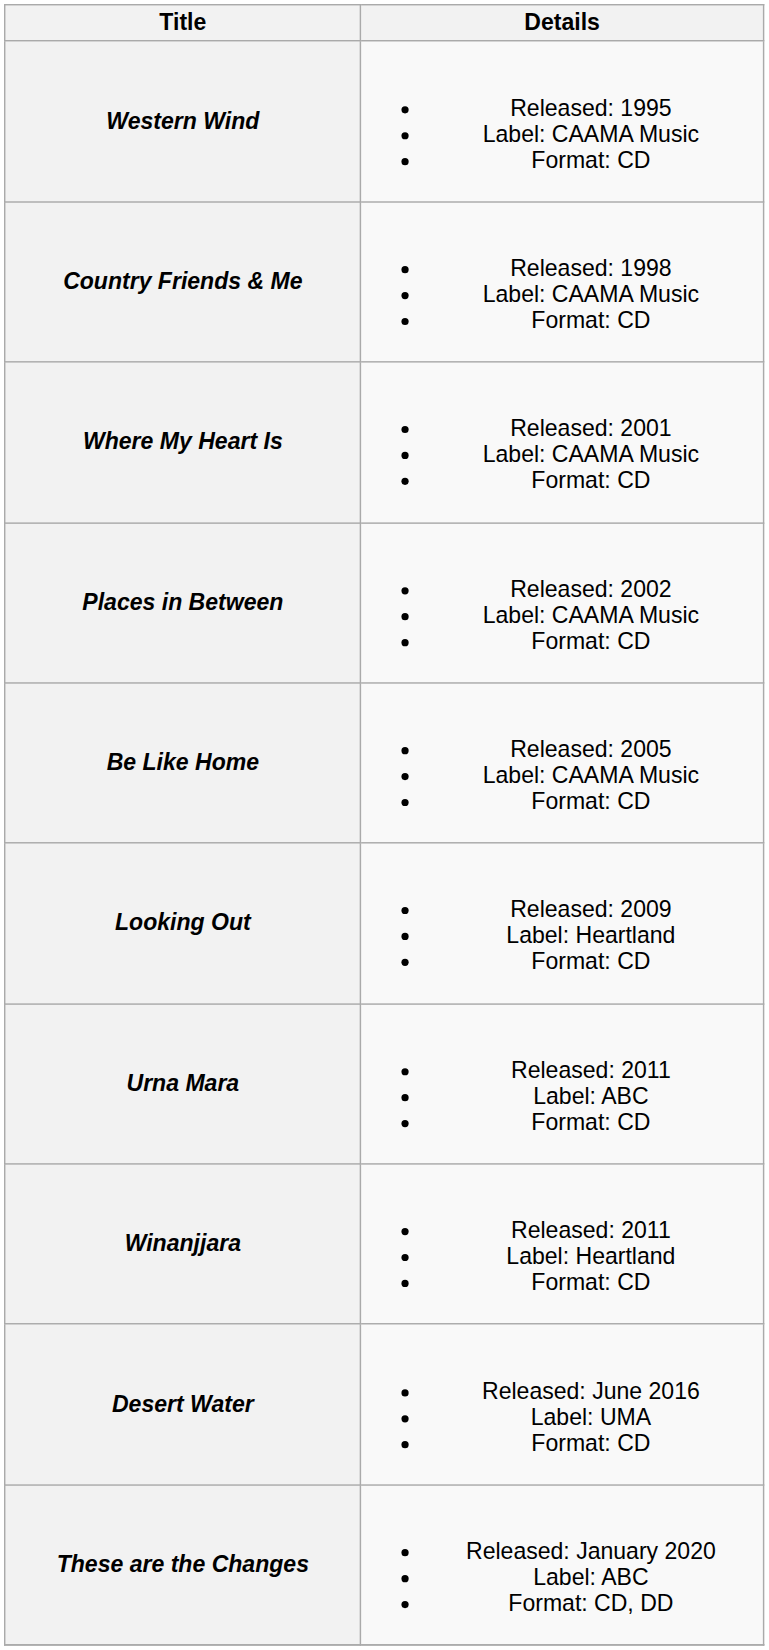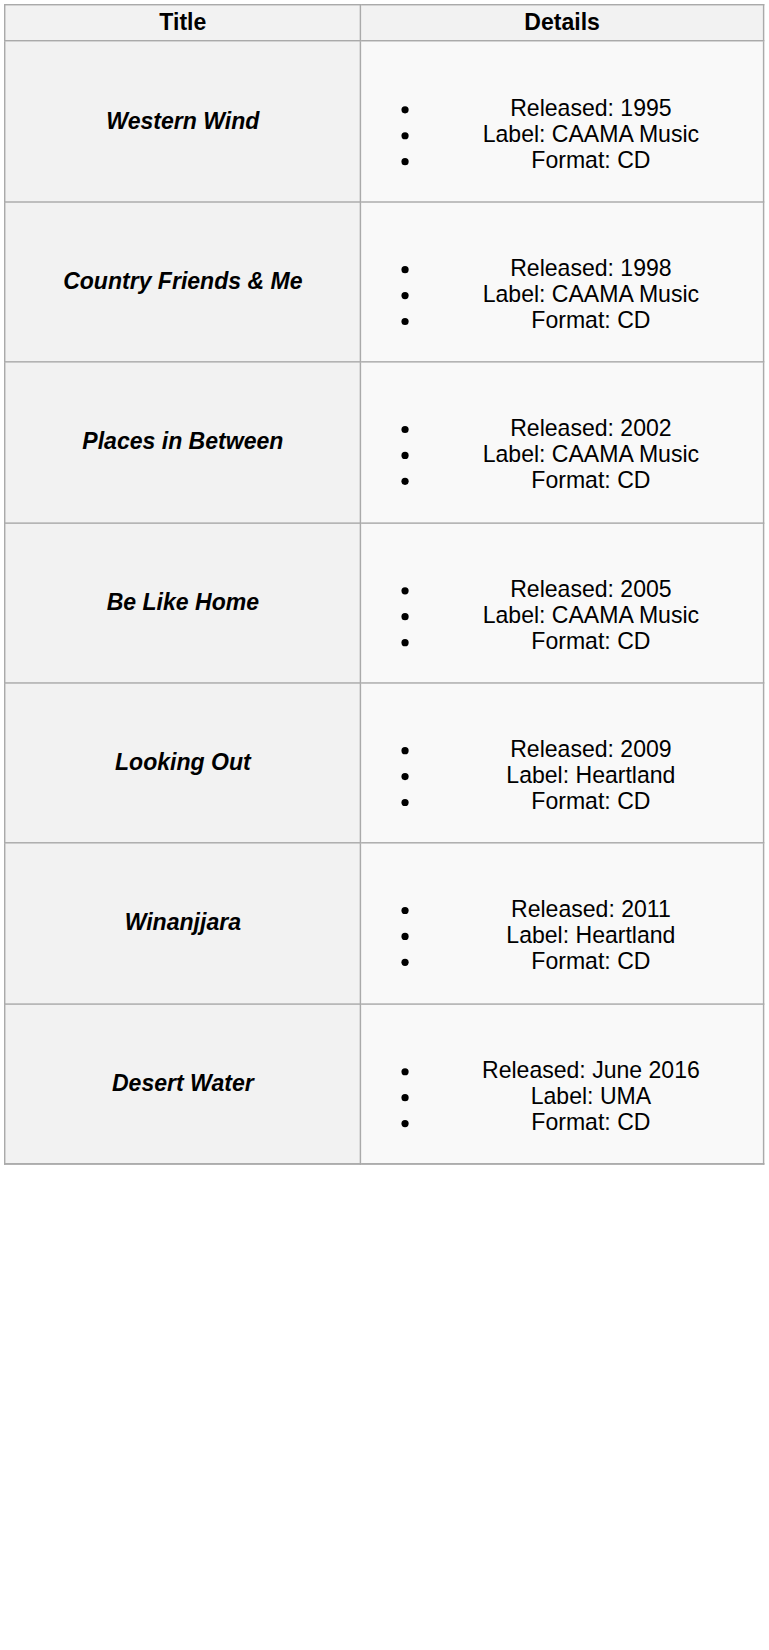- row: Where My Heart Is | Released: 2001 Label: CAAMA Music Format: CD
- row: Urna Mara | Released: 2011 Label: ABC Format: CD
- row: These are the Changes | Released: January 2020 Label: ABC Format: CD, DD
